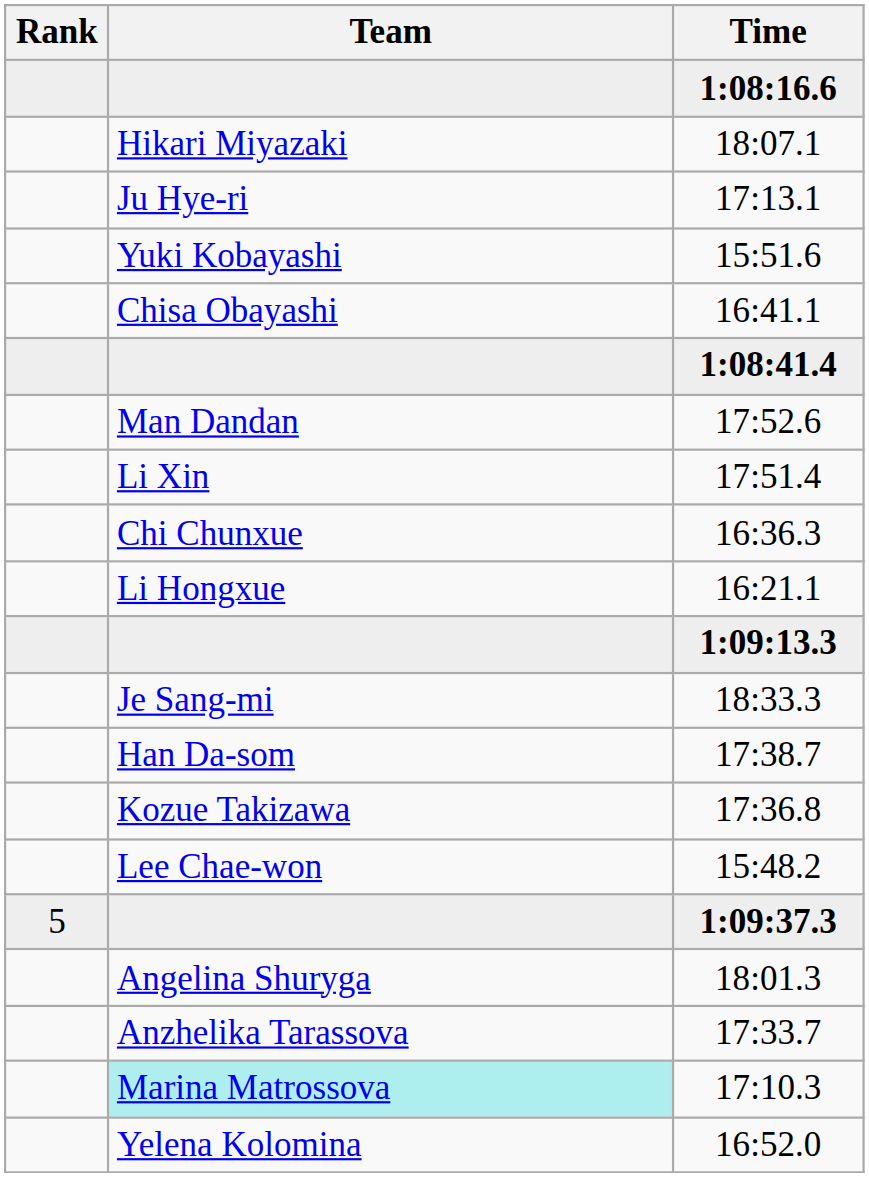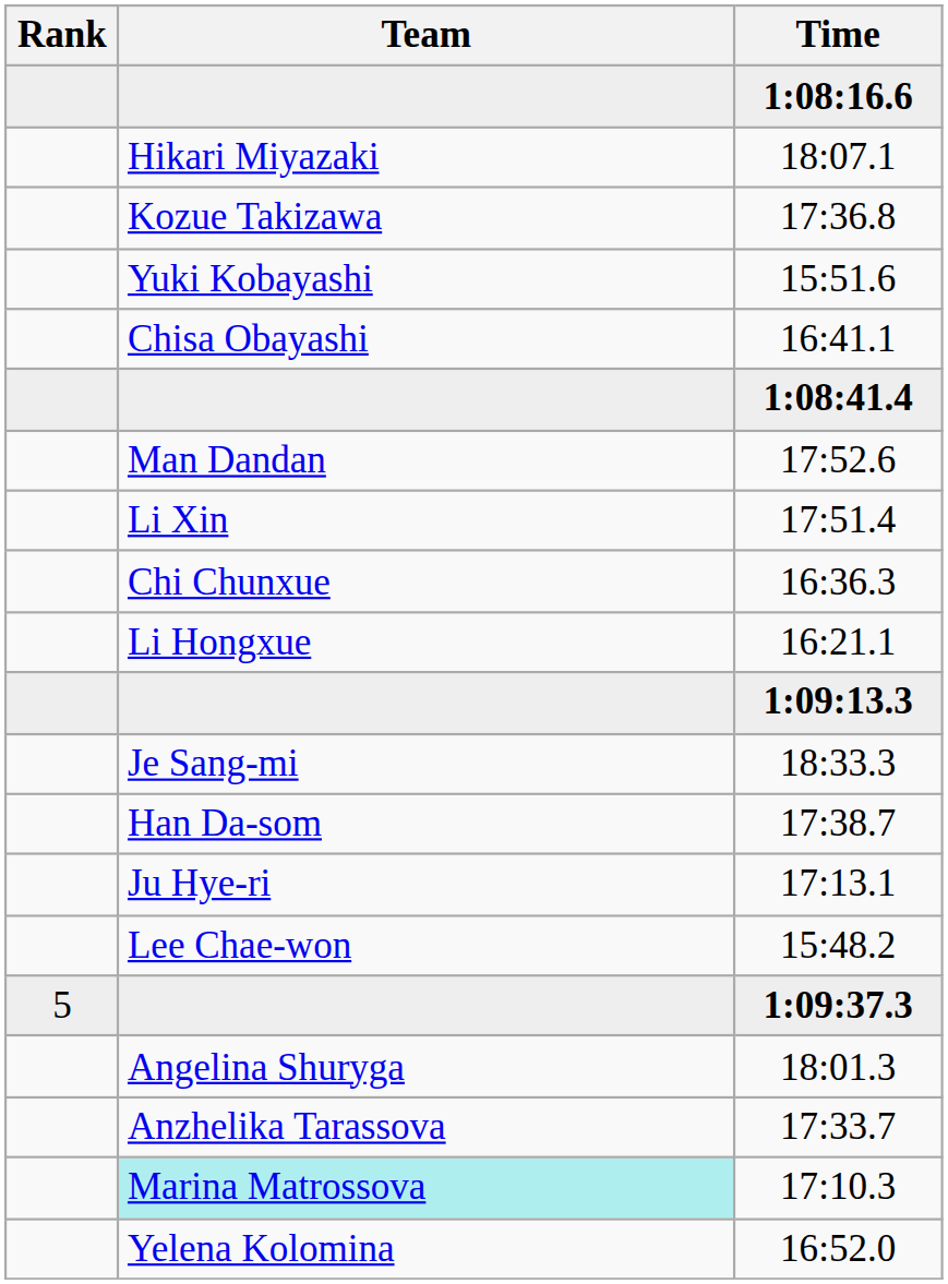rows swapped: 17:36.8 <-> 17:13.1
